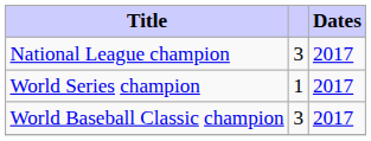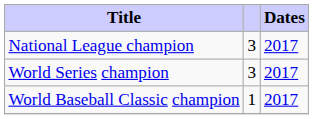World Series champion | column 2: 1 -> 3
World Baseball Classic champion | column 2: 3 -> 1
